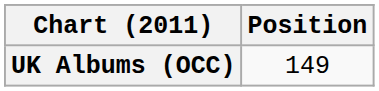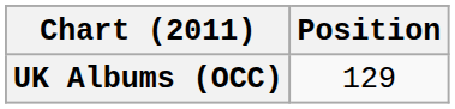UK Albums (OCC) | Position: 149 -> 129
